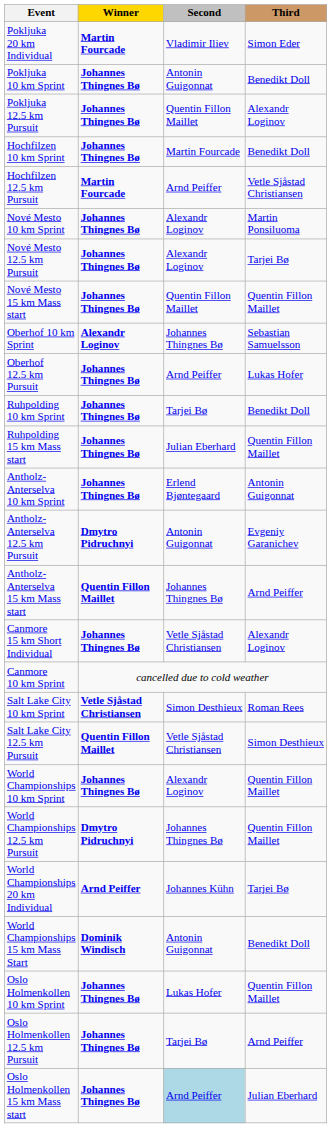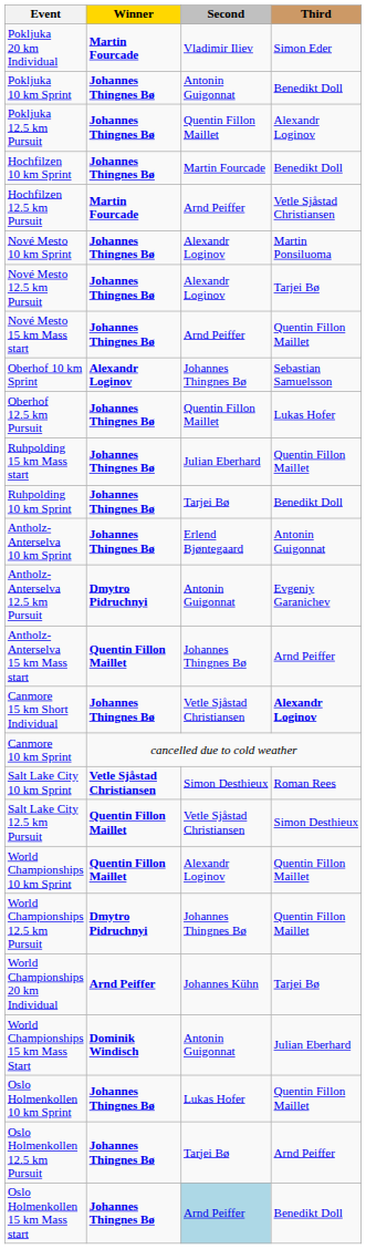Nové Mesto 15 km Mass start | Second: Quentin Fillon Maillet -> Arnd Peiffer
Oberhof 12.5 km Pursuit | Second: Arnd Peiffer -> Quentin Fillon Maillet
rows swapped: Ruhpolding 10 km Sprint <-> Ruhpolding 15 km Mass start
Canmore 15 km Short Individual | Third: normal -> bold
World Championships 10 km Sprint | Winner: Johannes Thingnes Bø -> Quentin Fillon Maillet
World Championships 15 km Mass Start | Third: Benedikt Doll -> Julian Eberhard
Oslo Holmenkollen 15 km Mass start | Third: Julian Eberhard -> Benedikt Doll
